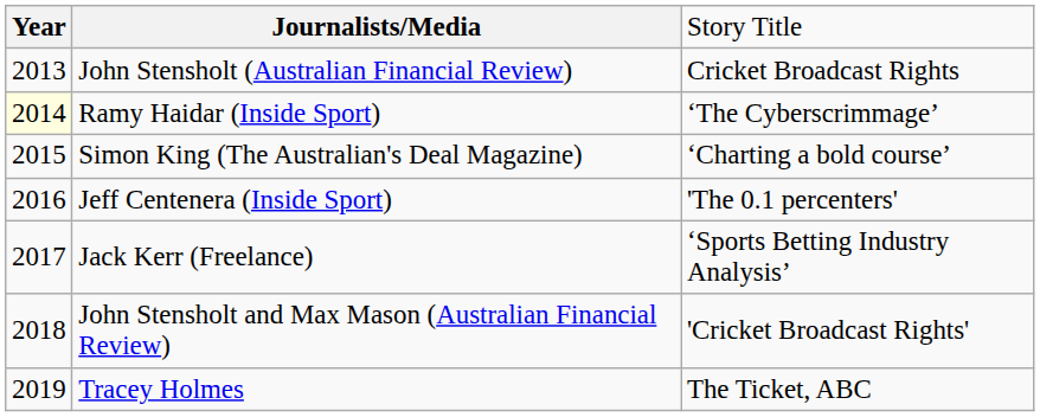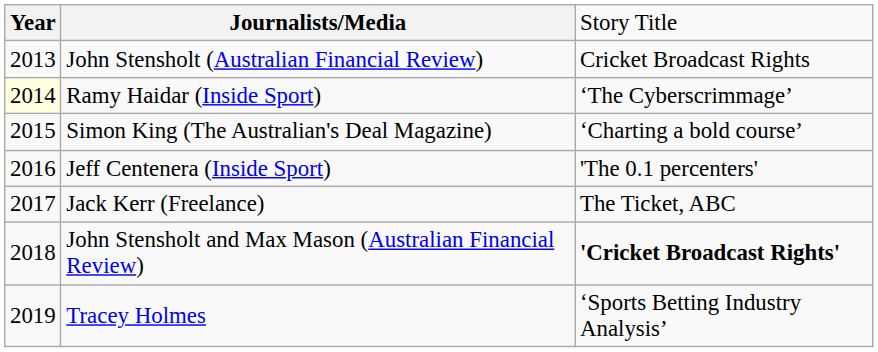Jack Kerr (Freelance) | column 3: ‘Sports Betting Industry Analysis’ -> The Ticket, ABC
John Stensholt and Max Mason (Australian Financial Review) | column 3: normal -> bold
Tracey Holmes | column 3: The Ticket, ABC -> ‘Sports Betting Industry Analysis’
